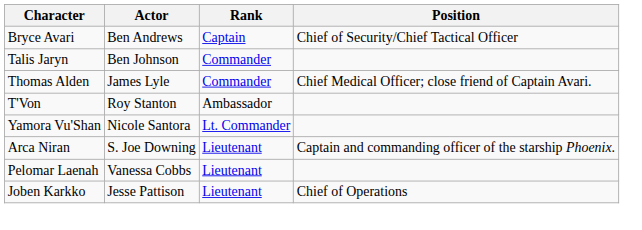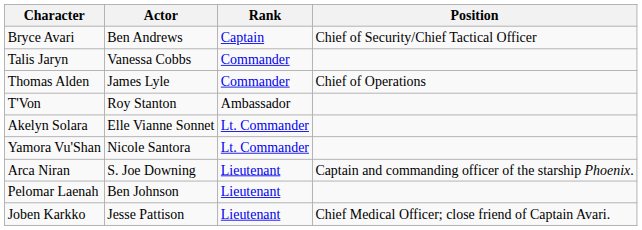Talis Jaryn | Actor: Ben Johnson -> Vanessa Cobbs
Thomas Alden | Position: Chief Medical Officer; close friend of Captain Avari. -> Chief of Operations
+ row: Akelyn Solara | Elle Vianne Sonnet | Lt. Commander
Pelomar Laenah | Actor: Vanessa Cobbs -> Ben Johnson
Joben Karkko | Position: Chief of Operations -> Chief Medical Officer; close friend of Captain Avari.
